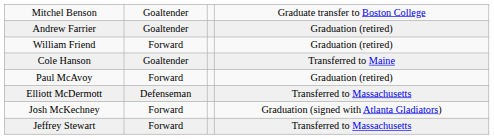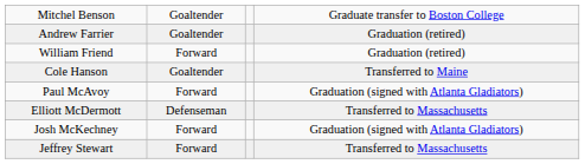Paul McAvoy | column 4: Graduation (retired) -> Graduation (signed with Atlanta Gladiators)
